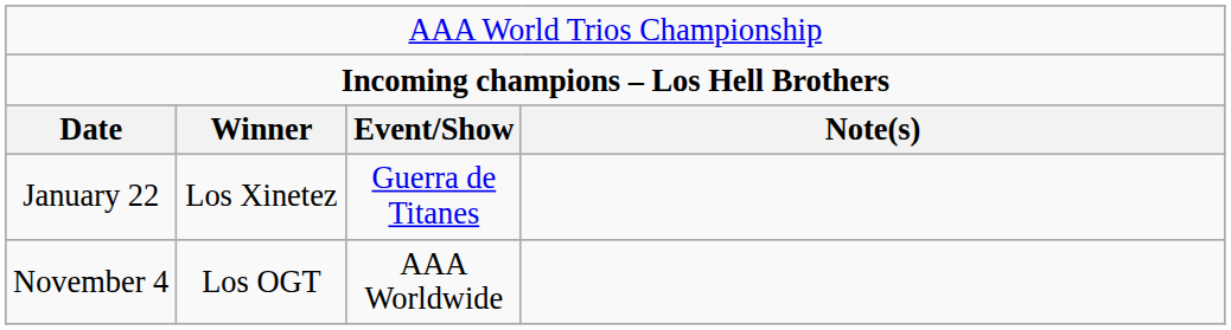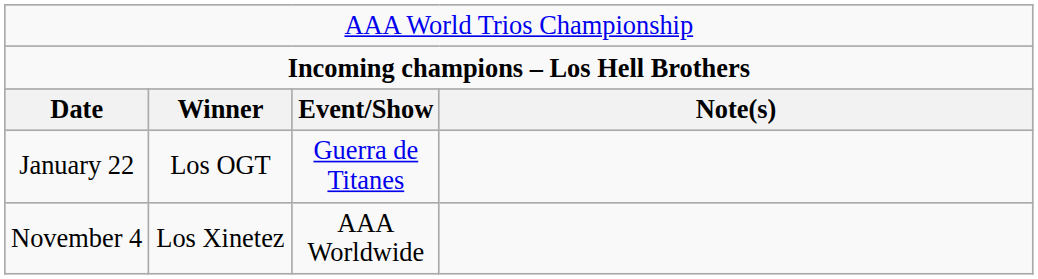January 22 | column 2: Los Xinetez -> Los OGT
November 4 | column 2: Los OGT -> Los Xinetez
